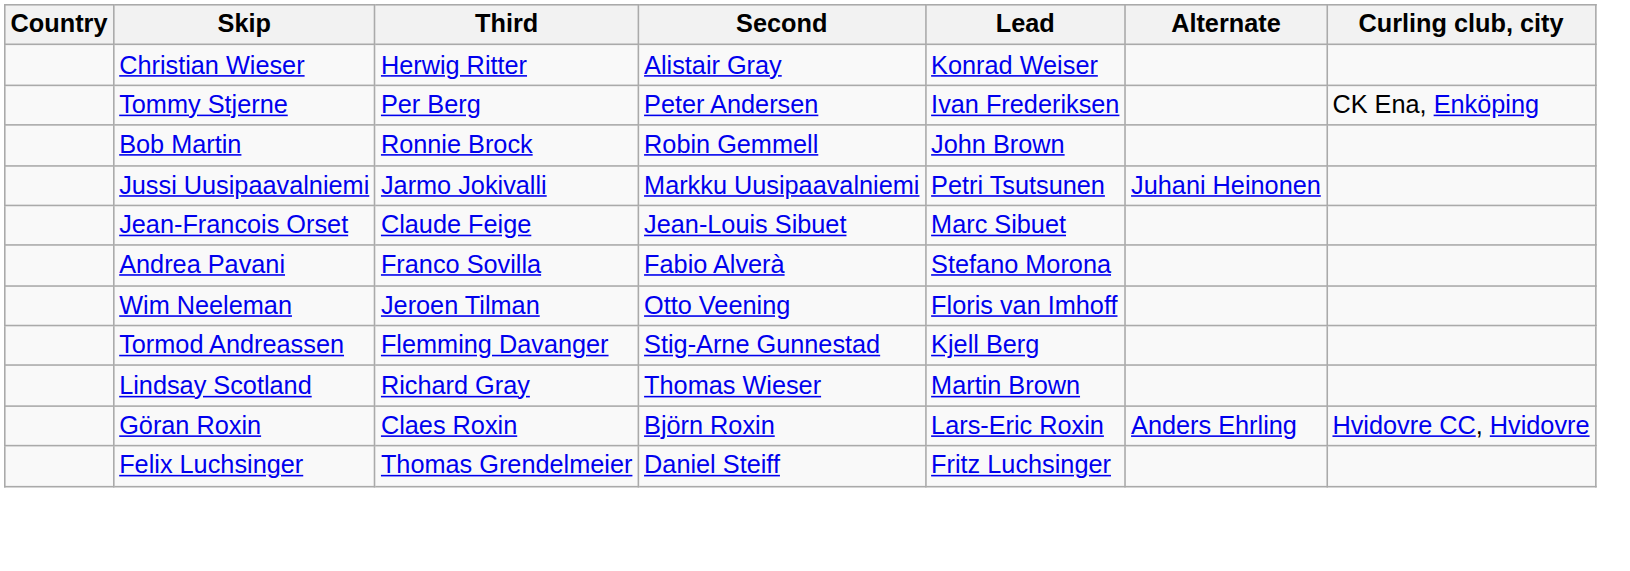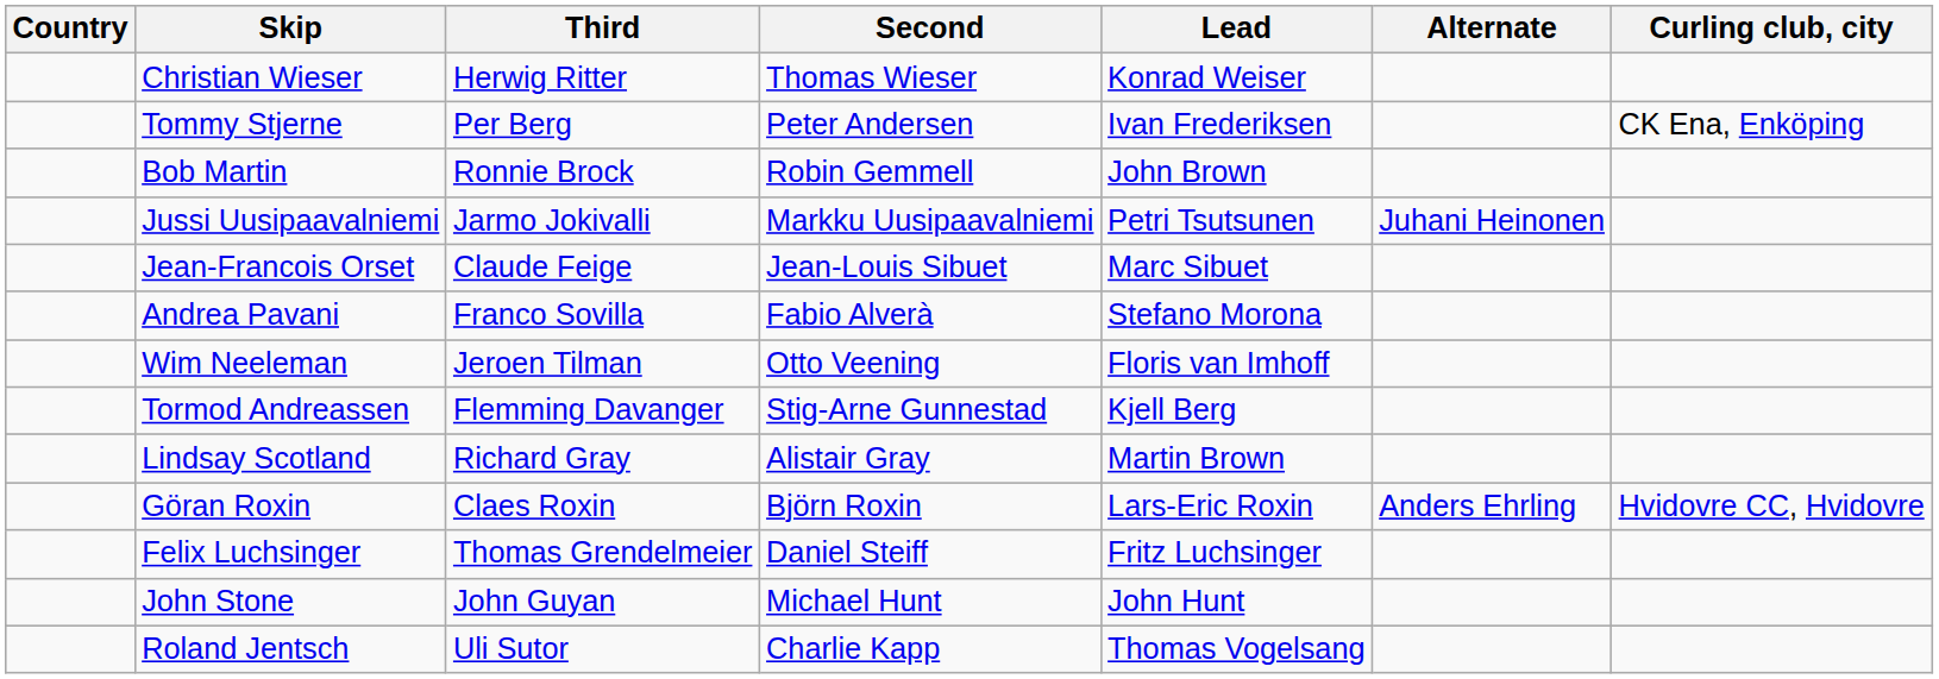Christian Wieser | Second: Alistair Gray -> Thomas Wieser
Lindsay Scotland | Second: Thomas Wieser -> Alistair Gray
+ row: John Stone | John Guyan | Michael Hunt | John Hunt
+ row: Roland Jentsch | Uli Sutor | Charlie Kapp | Thomas Vogelsang
